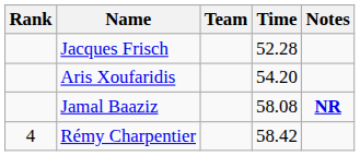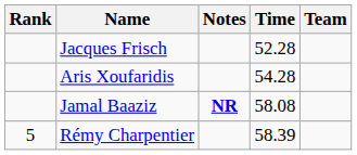columns swapped: Team <-> Notes
Aris Xoufaridis | Time: 54.20 -> 54.28
Rémy Charpentier | Rank: 4 -> 5
Rémy Charpentier | Time: 58.42 -> 58.39
